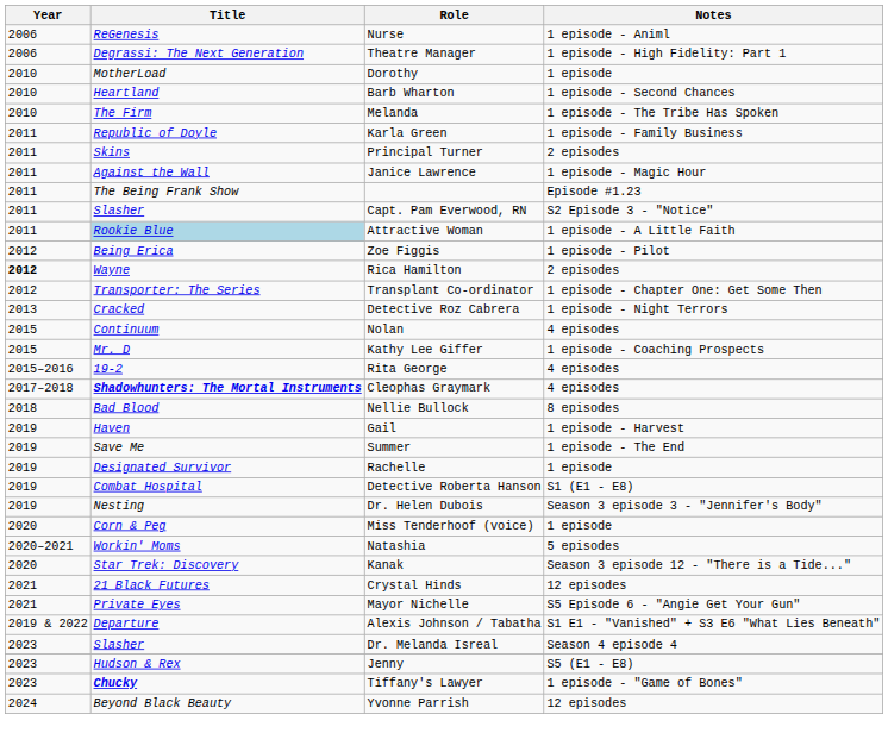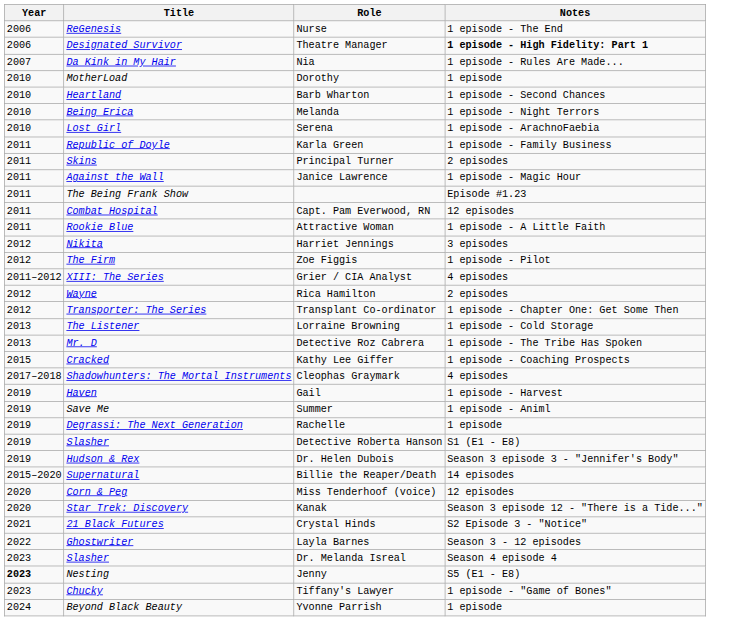Nurse | Notes: 1 episode - Animl -> 1 episode - The End
Theatre Manager | Title: Degrassi: The Next Generation -> Designated Survivor
Theatre Manager | Notes: normal -> bold
+ row: 2007 | Da Kink in My Hair | Nia | 1 episode - Rules Are Made...
Melanda | Title: The Firm -> Being Erica
Melanda | Notes: 1 episode - The Tribe Has Spoken -> 1 episode - Night Terrors
+ row: 2010 | Lost Girl | Serena | 1 episode - ArachnoFaebia
Capt. Pam Everwood, RN | Title: Slasher -> Combat Hospital
Capt. Pam Everwood, RN | Notes: S2 Episode 3 - "Notice" -> 12 episodes
Attractive Woman | Title: lightblue background -> no background
+ row: 2012 | Nikita | Harriet Jennings | 3 episodes
Zoe Figgis | Title: Being Erica -> The Firm
+ row: 2011–2012 | XIII: The Series | Grier / CIA Analyst | 4 episodes
Rica Hamilton | Year: bold -> normal
+ row: 2013 | The Listener | Lorraine Browning | 1 episode - Cold Storage
Detective Roz Cabrera | Title: Cracked -> Mr. D
Detective Roz Cabrera | Notes: 1 episode - Night Terrors -> 1 episode - The Tribe Has Spoken
- row: 2015 | Continuum | Nolan | 4 episodes
Kathy Lee Giffer | Title: Mr. D -> Cracked
- row: 2015–2016 | 19-2 | Rita George | 4 episodes
Cleophas Graymark | Title: bold -> normal
- row: 2018 | Bad Blood | Nellie Bullock | 8 episodes
Summer | Notes: 1 episode - The End -> 1 episode - Animl
Rachelle | Title: Designated Survivor -> Degrassi: The Next Generation
Detective Roberta Hanson | Title: Combat Hospital -> Slasher
Dr. Helen Dubois | Title: Nesting -> Hudson & Rex
+ row: 2015–2020 | Supernatural | Billie the Reaper/Death | 14 episodes
Miss Tenderhoof (voice) | Notes: 1 episode -> 12 episodes
- row: 2020–2021 | Workin' Moms | Natashia | 5 episodes
Crystal Hinds | Notes: 12 episodes -> S2 Episode 3 - "Notice"
- row: 2021 | Private Eyes | Mayor Nichelle | S5 Episode 6 - "Angie Get Your Gun"
- row: 2019 & 2022 | Departure | Alexis Johnson / Tabatha | S1 E1 - "Vanished" + S3 E6 "What Lies Beneath"
+ row: 2022 | Ghostwriter | Layla Barnes | Season 3 - 12 episodes
Jenny | Year: normal -> bold
Jenny | Title: Hudson & Rex -> Nesting
Tiffany's Lawyer | Title: bold -> normal
Yvonne Parrish | Notes: 12 episodes -> 1 episode
